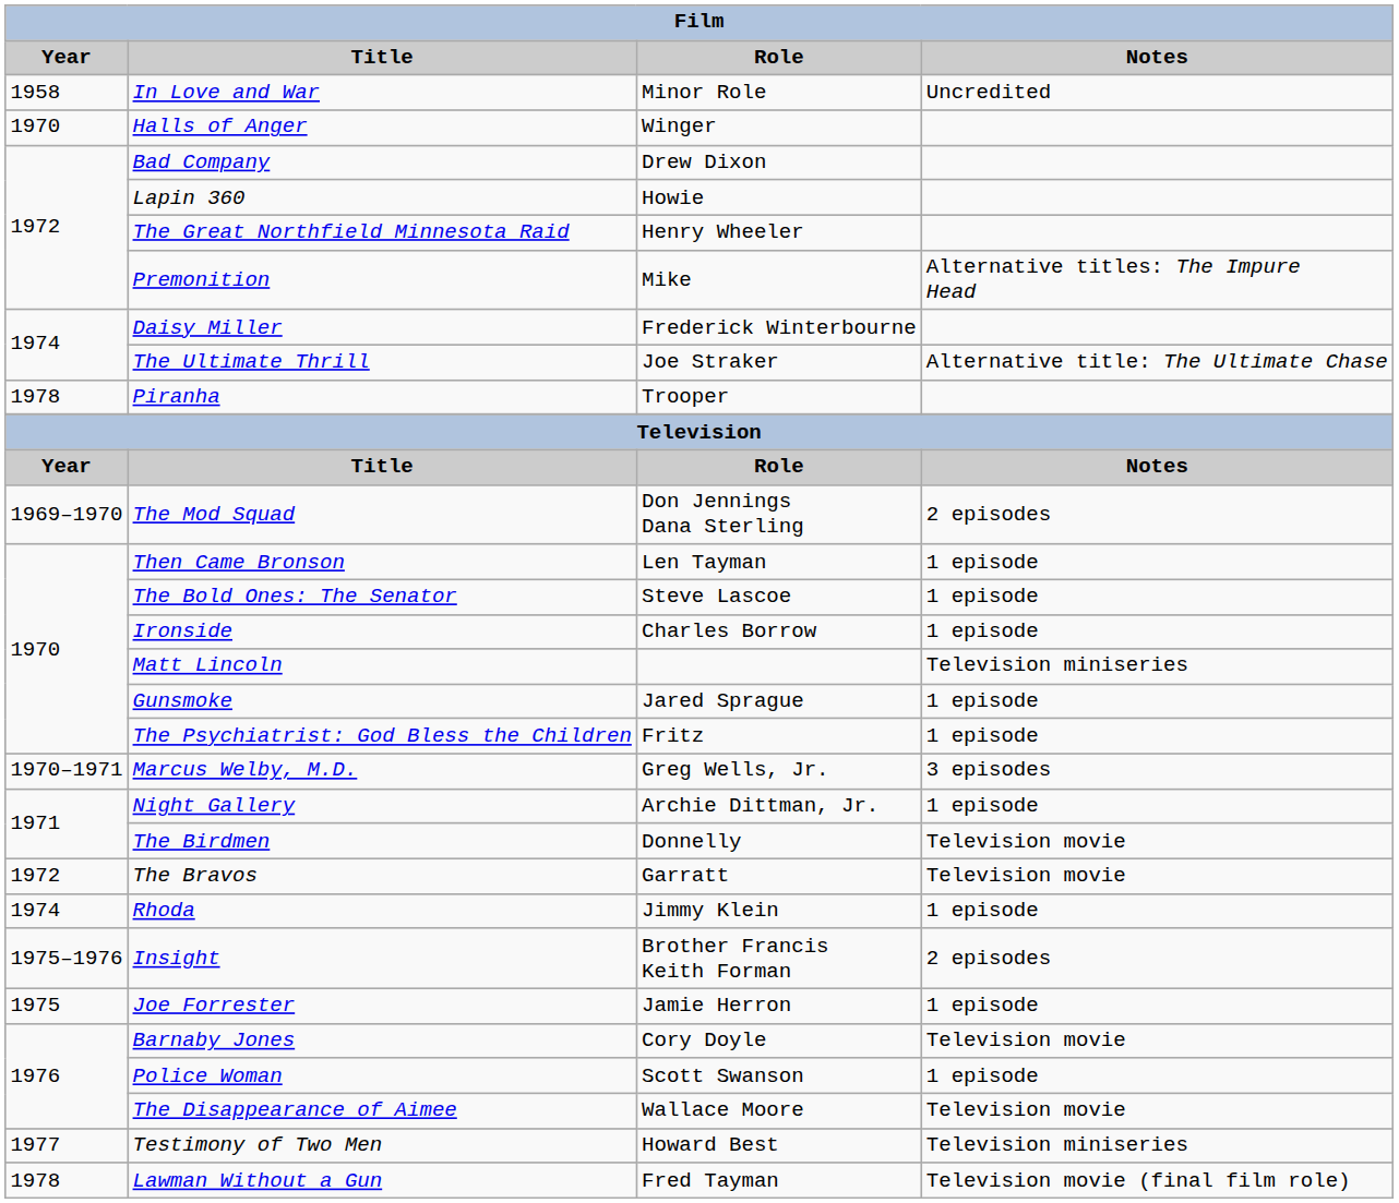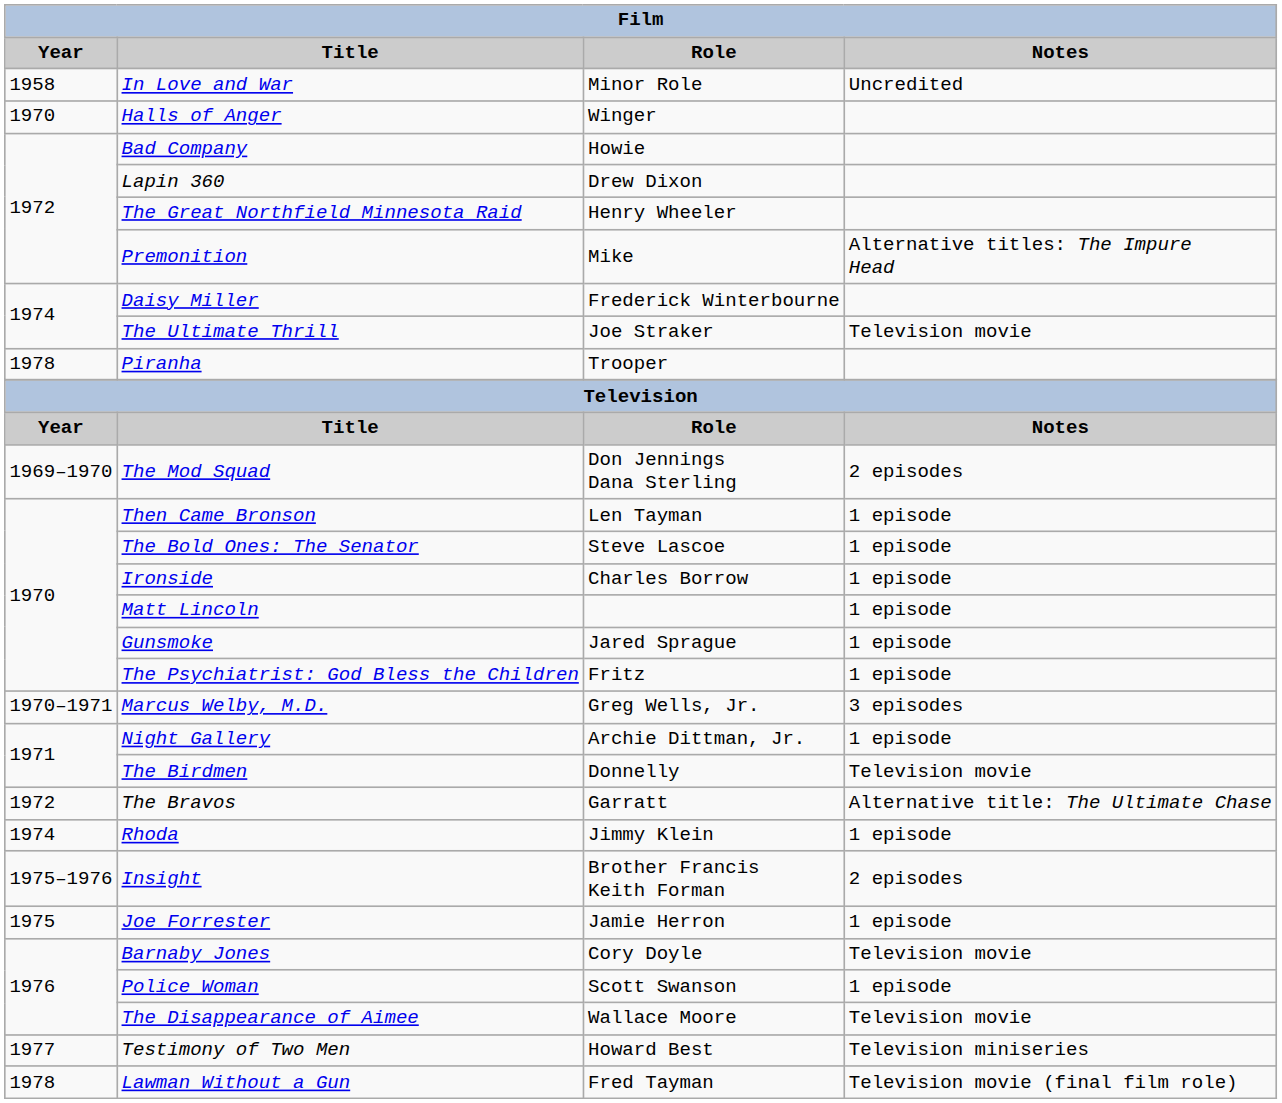Bad Company | Role: Drew Dixon -> Howie
Lapin 360 | Role: Howie -> Drew Dixon
The Ultimate Thrill | Notes: Alternative title: The Ultimate Chase -> Television movie
Matt Lincoln | Notes: Television miniseries -> 1 episode
The Bravos | Notes: Television movie -> Alternative title: The Ultimate Chase
